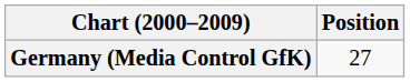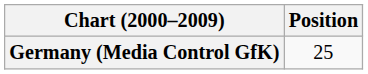Germany (Media Control GfK) | Position: 27 -> 25
